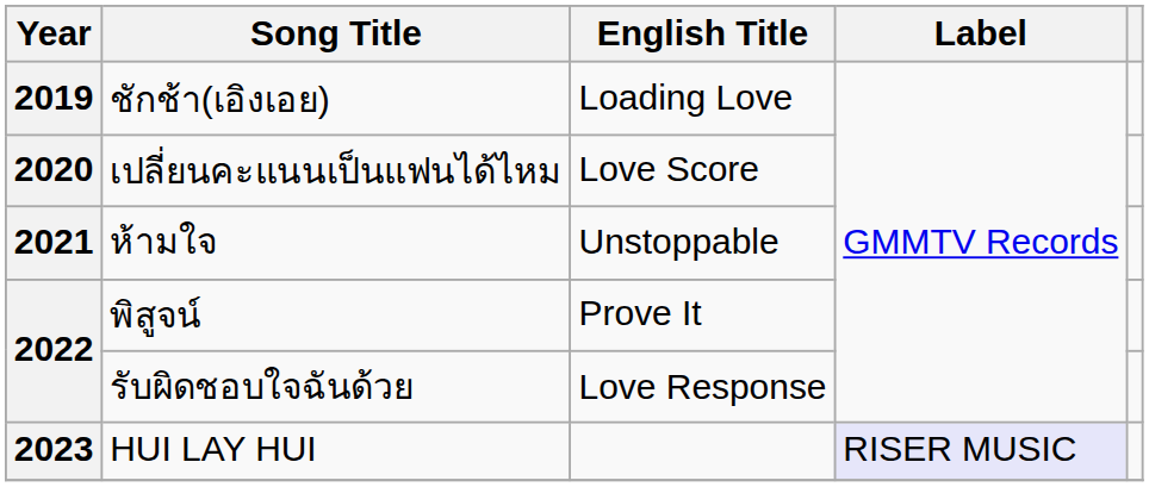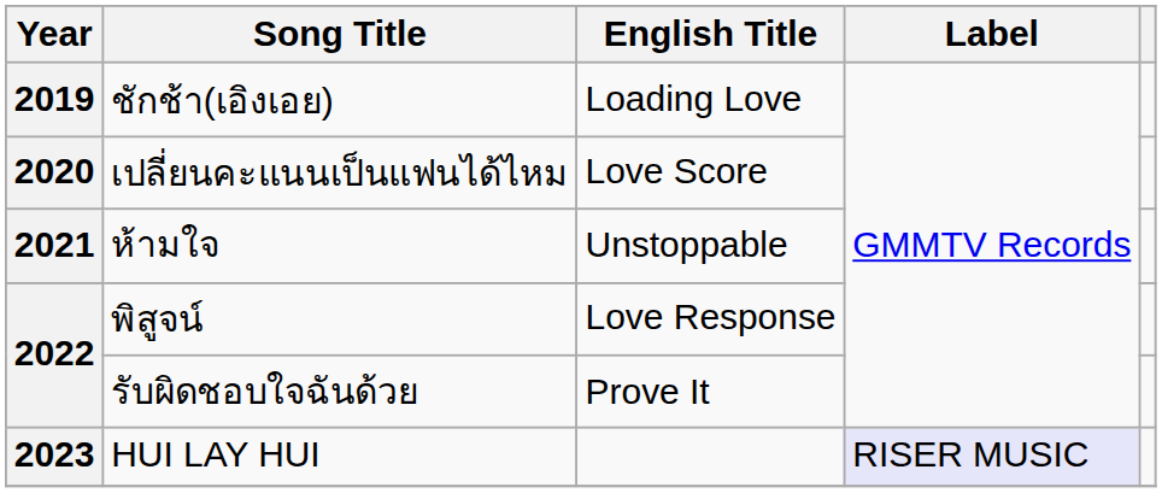พิสูจน์ | English Title: Prove It -> Love Response
รับผิดชอบใจฉันด้วย | English Title: Love Response -> Prove It
